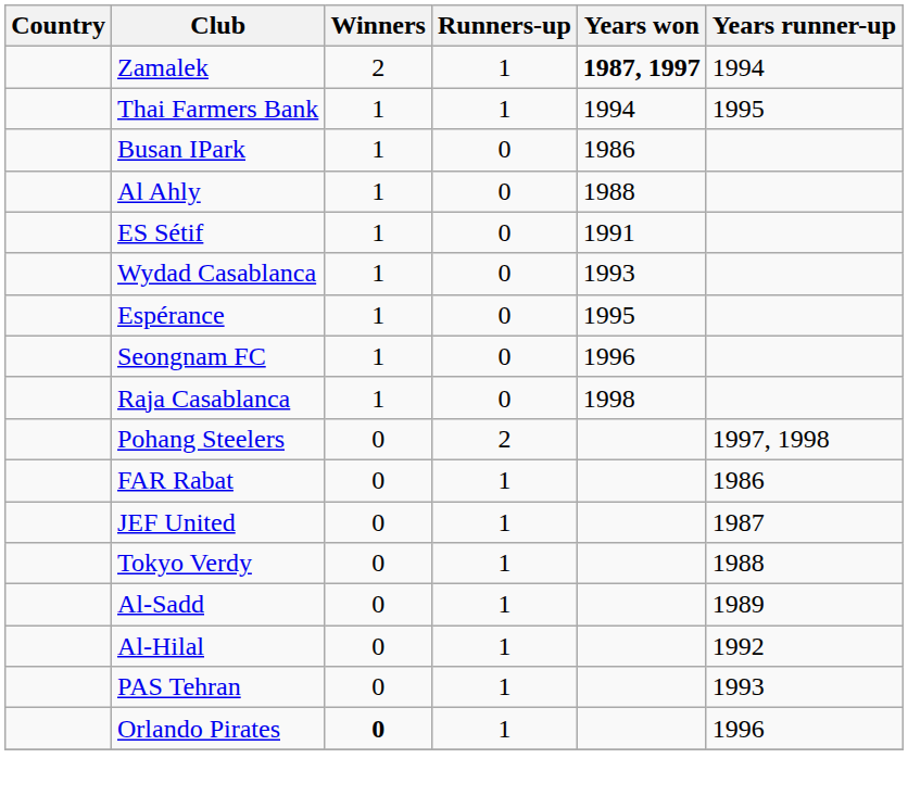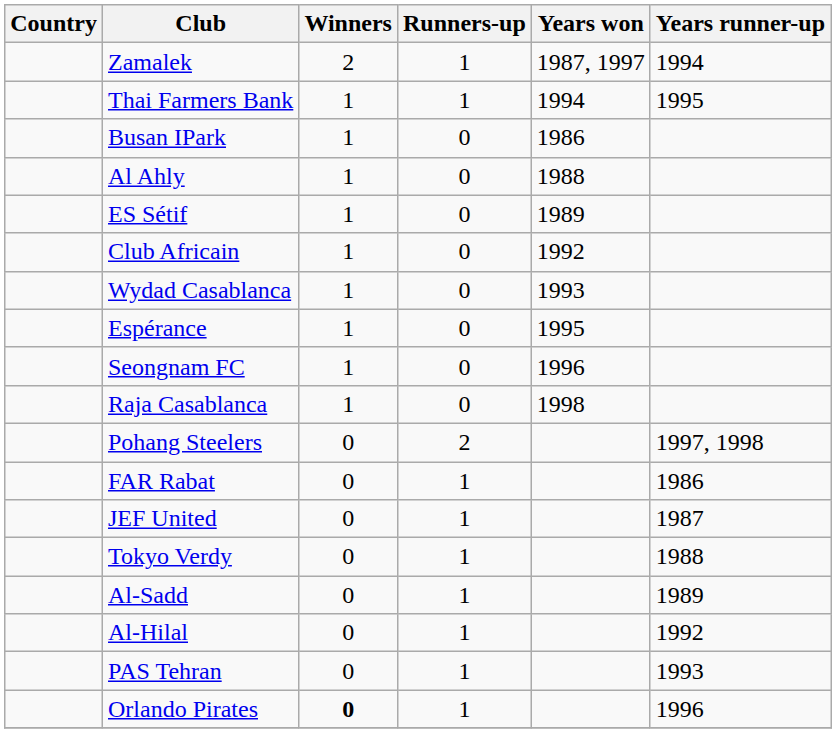Zamalek | Years won: bold -> normal
ES Sétif | Years won: 1991 -> 1989
+ row: Club Africain | 1 | 0 | 1992
